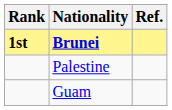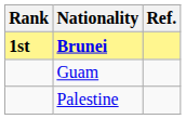rows swapped: Guam <-> Palestine
